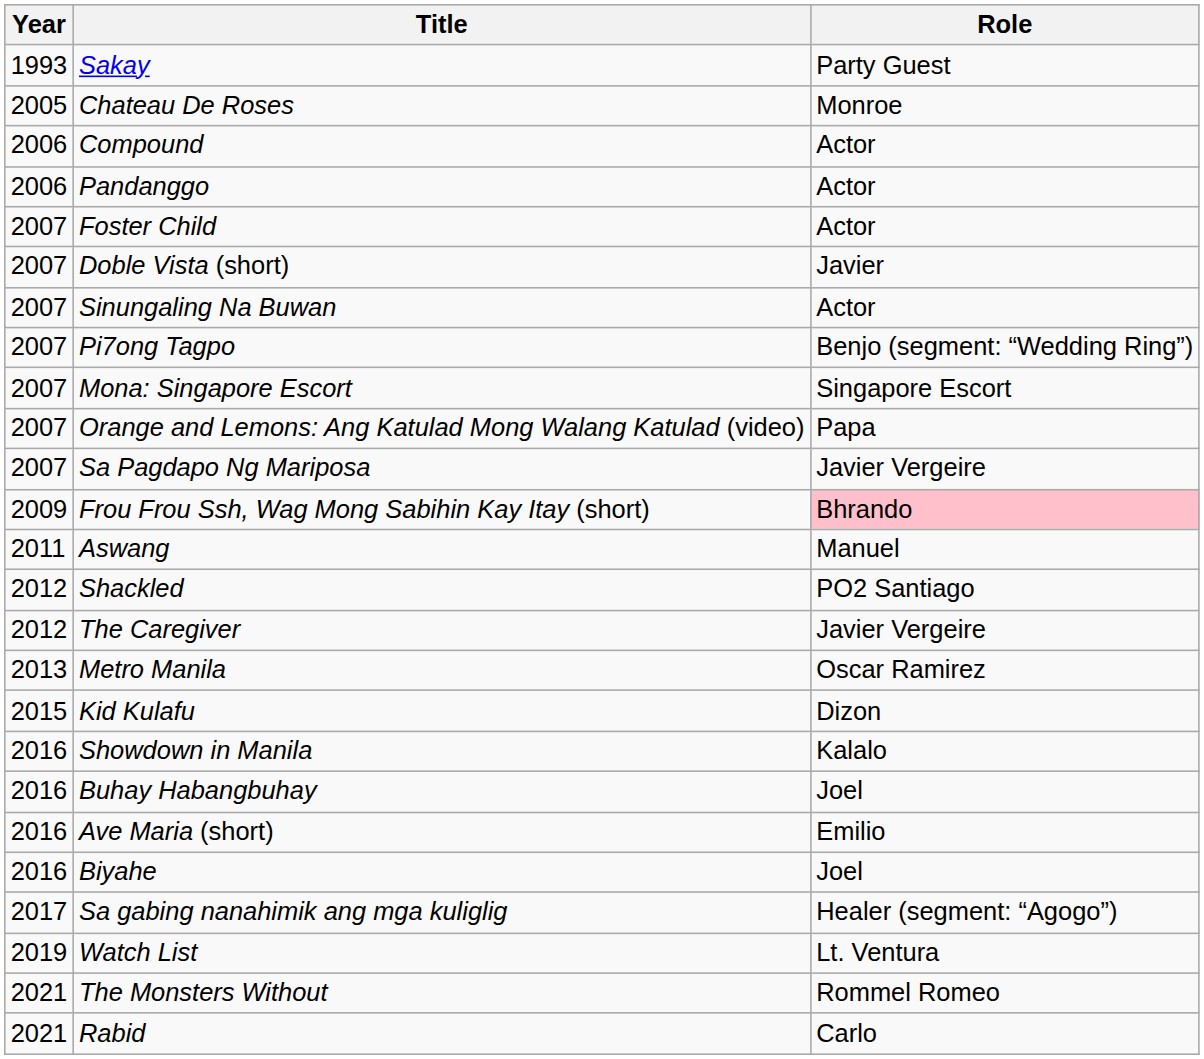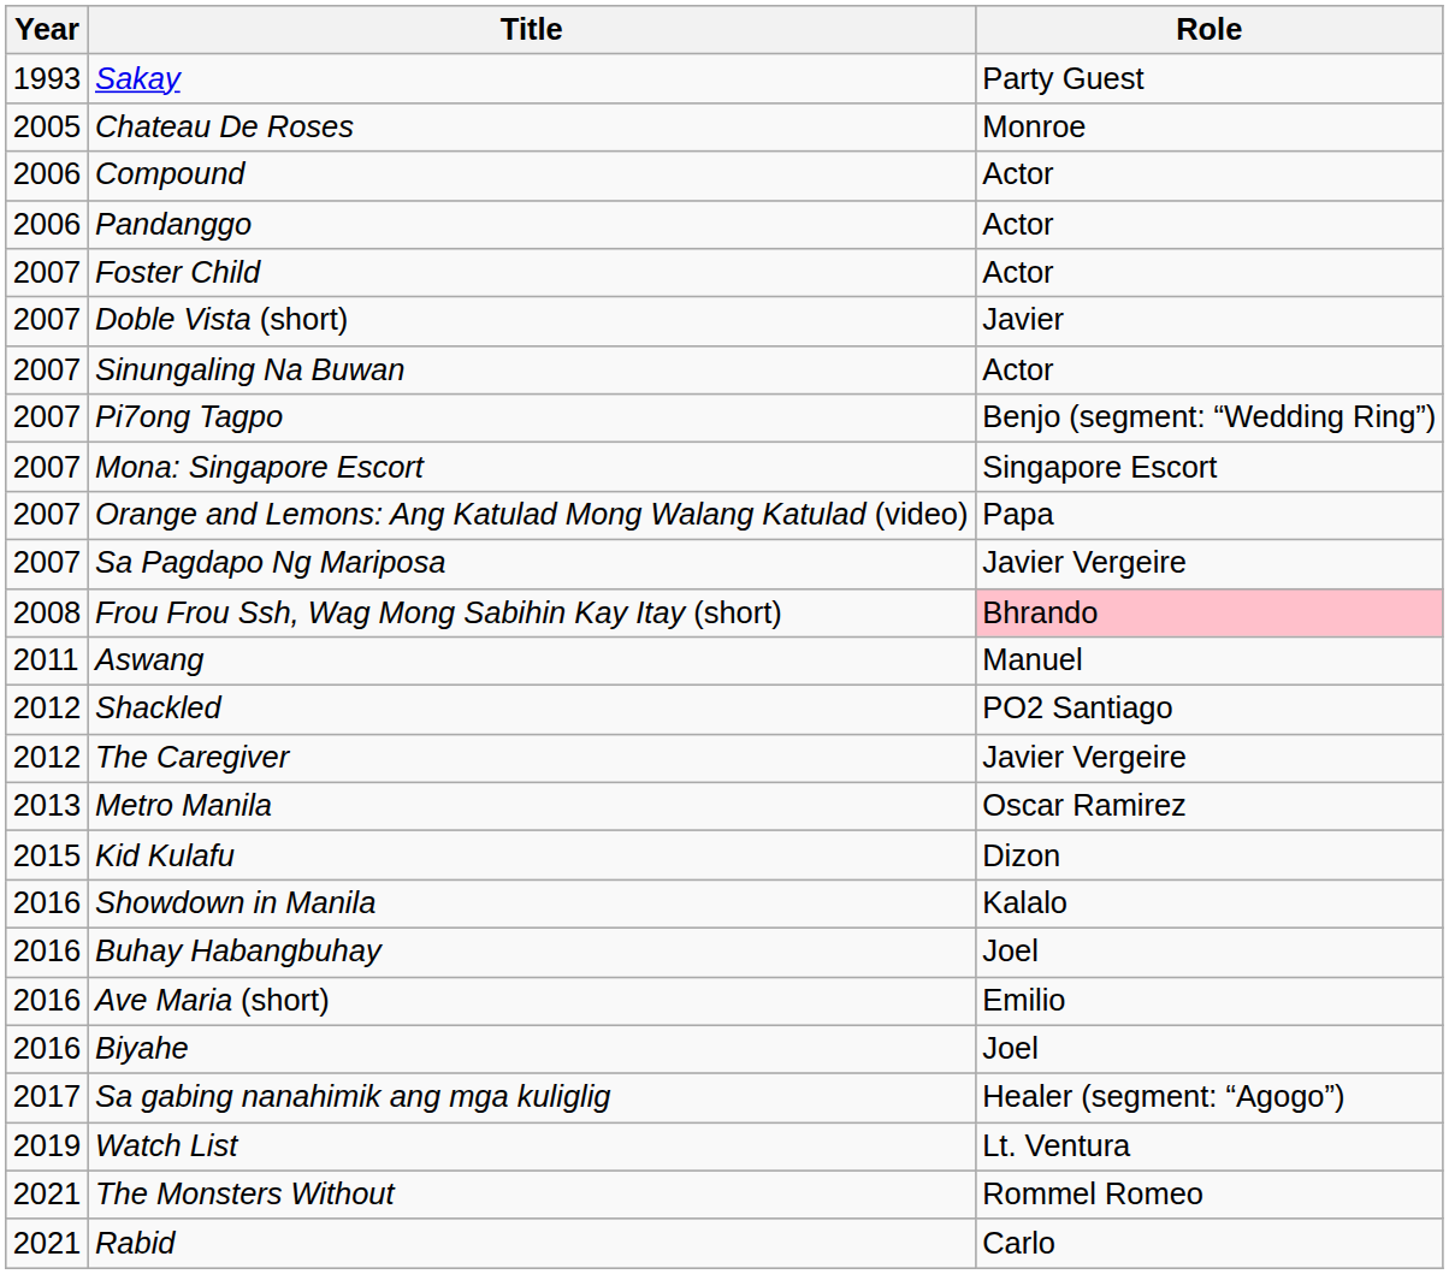Frou Frou Ssh, Wag Mong Sabihin Kay Itay (short) | Year: 2009 -> 2008
